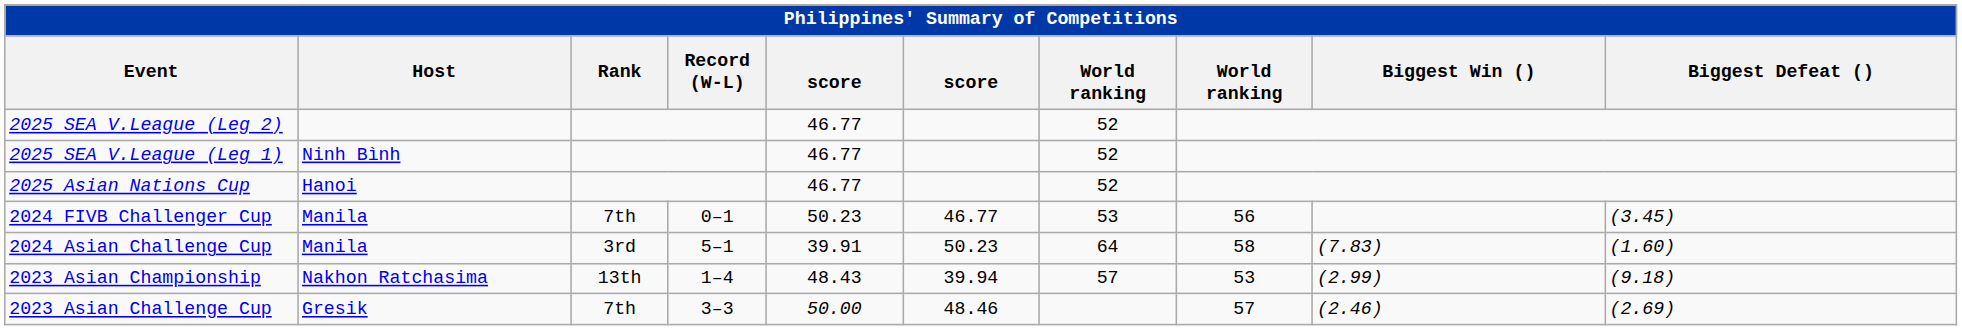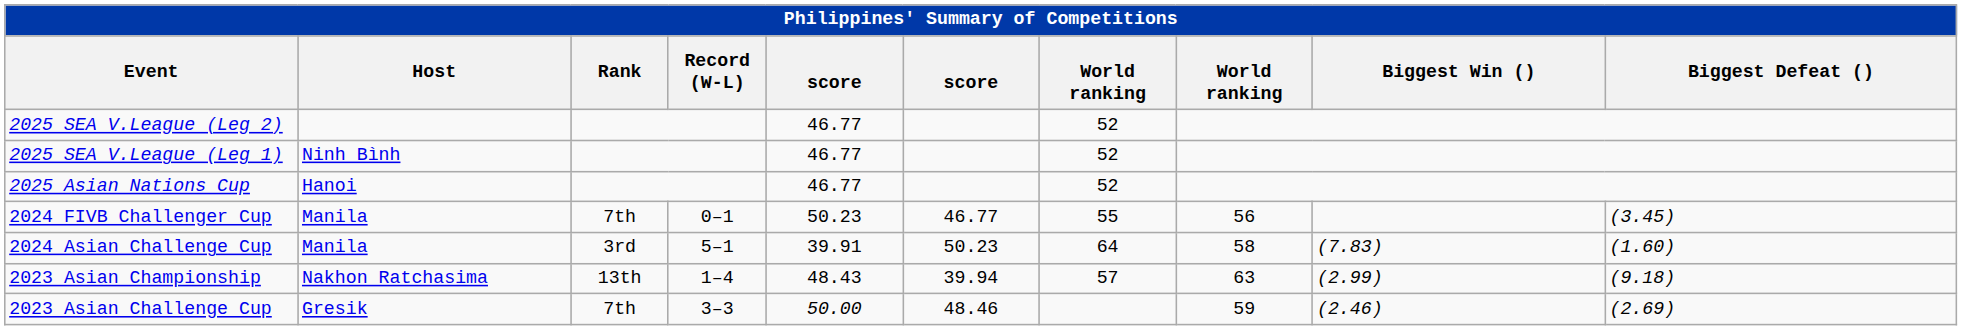2024 FIVB Challenger Cup | column 7: 53 -> 55
2023 Asian Championship | column 8: 53 -> 63
2023 Asian Challenge Cup | column 8: 57 -> 59
